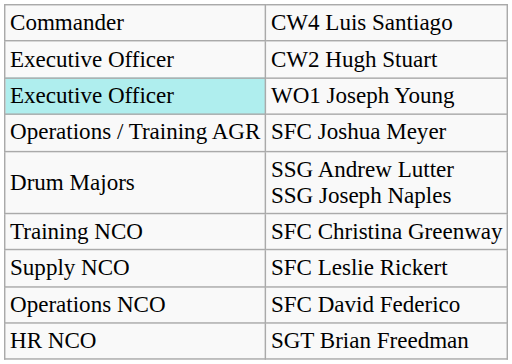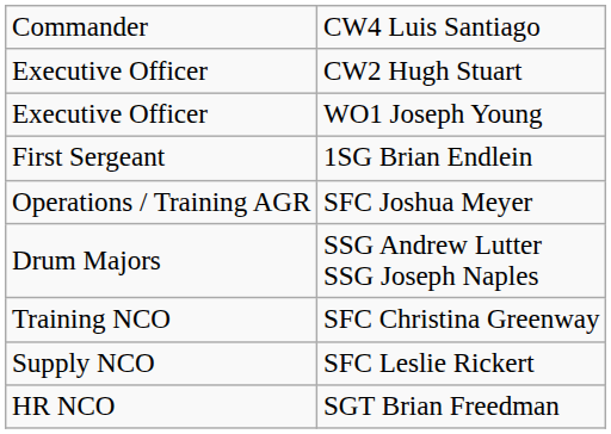WO1 Joseph Young | column 1: paleturquoise background -> no background
+ row: First Sergeant | 1SG Brian Endlein
- row: Operations NCO | SFC David Federico
